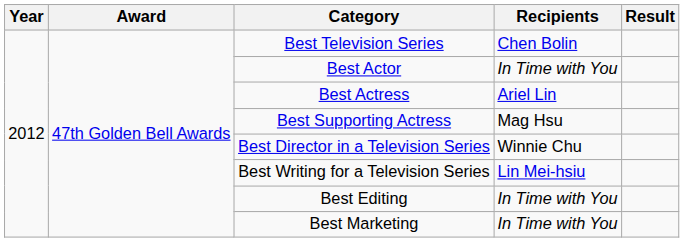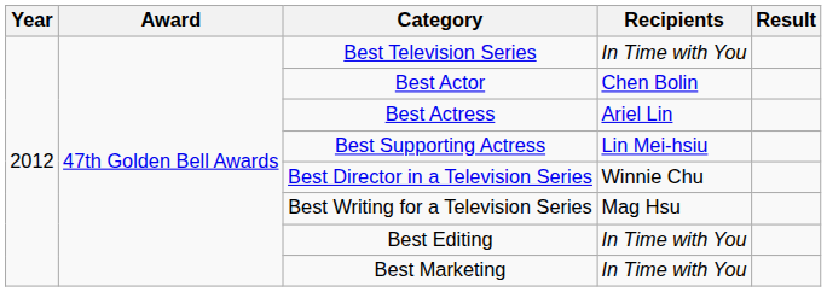Best Television Series | Recipients: Chen Bolin -> In Time with You
Best Actor | Recipients: In Time with You -> Chen Bolin
Best Supporting Actress | Recipients: Mag Hsu -> Lin Mei-hsiu
Best Writing for a Television Series | Recipients: Lin Mei-hsiu -> Mag Hsu
